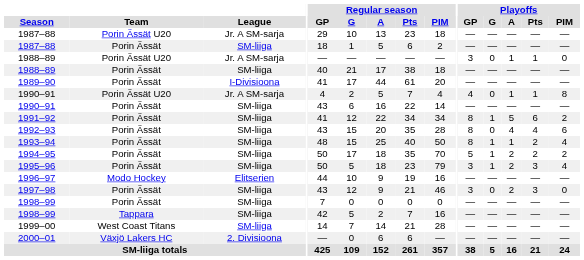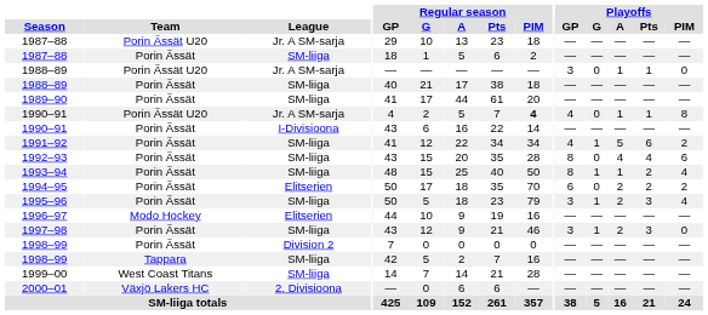1989–90 | League: I-Divisioona -> SM-liiga
1990–91 / Porin Ässät U20 | Regular season / PIM: normal -> bold
1990–91 / Porin Ässät | League: SM-liiga -> I-Divisioona
1991–92 | Playoffs / GP: 8 -> 4
1994–95 | League: SM-liiga -> Elitserien
1994–95 | Playoffs / GP: 5 -> 6
1994–95 | Playoffs / G: 1 -> 0
1997–98 | Playoffs / G: 0 -> 1
1998–99 / Porin Ässät | League: SM-liiga -> Division 2
